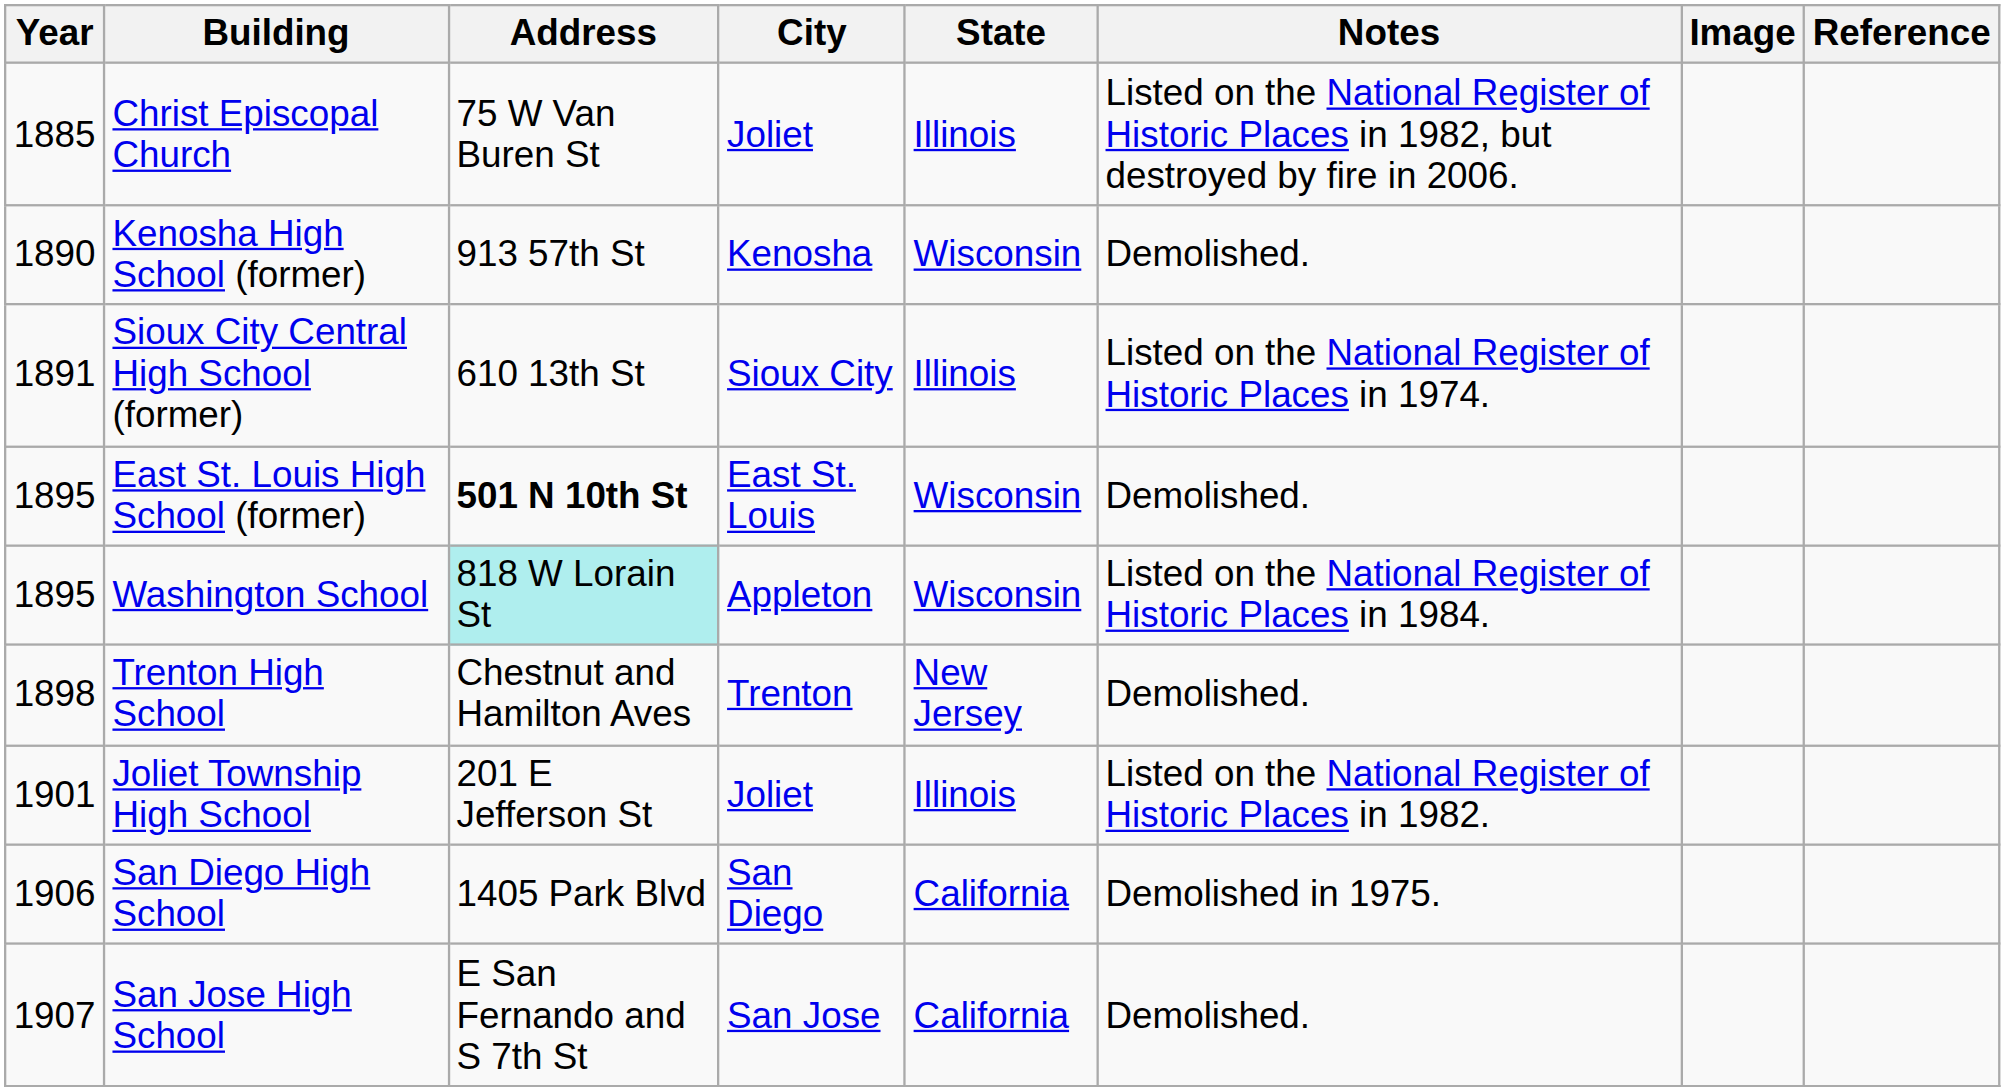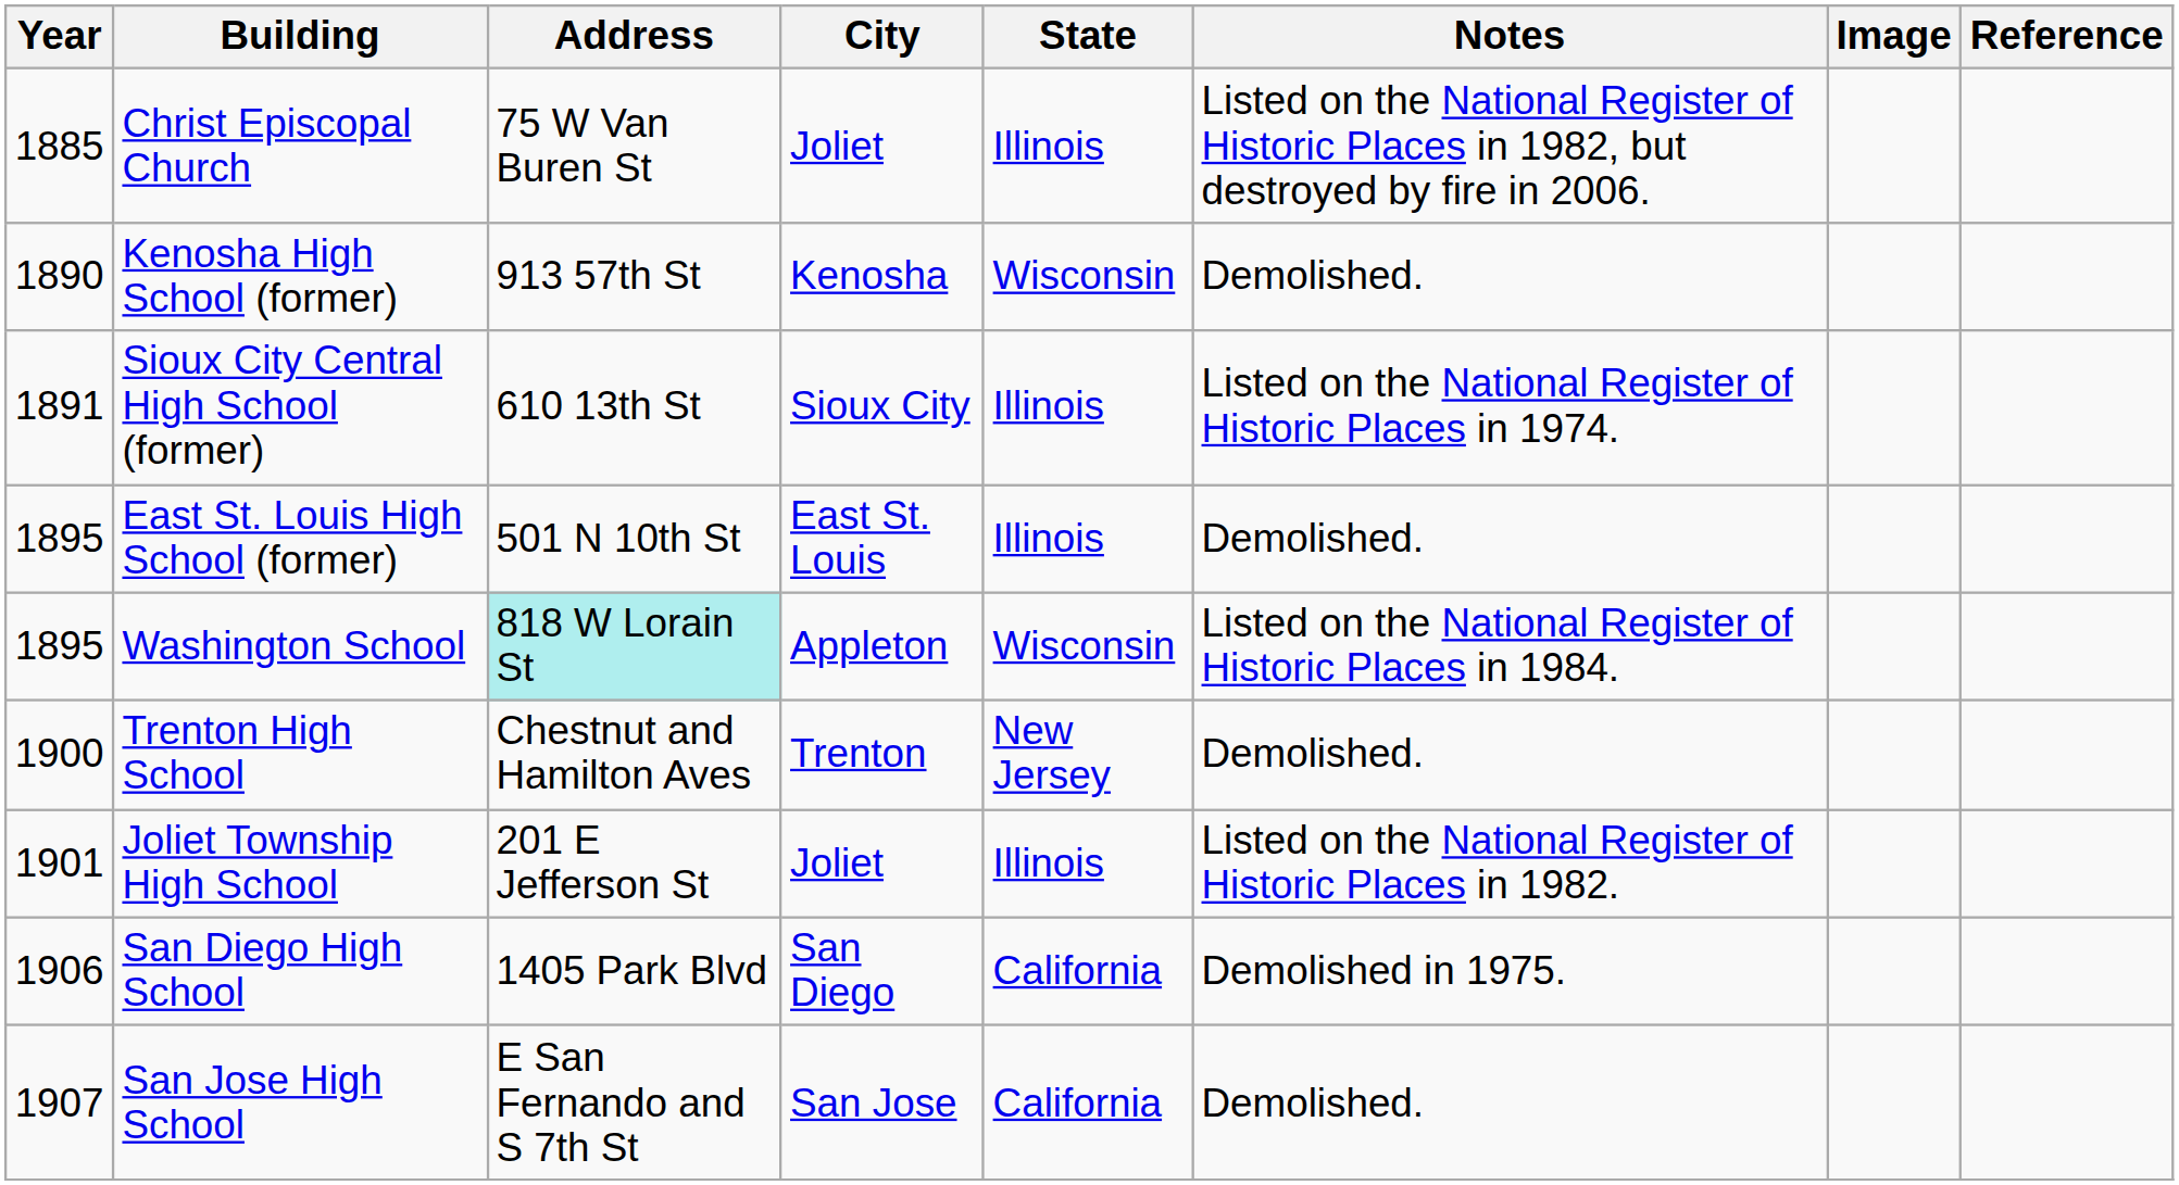East St. Louis High School (former) | Address: bold -> normal
East St. Louis High School (former) | State: Wisconsin -> Illinois
Trenton High School | Year: 1898 -> 1900
